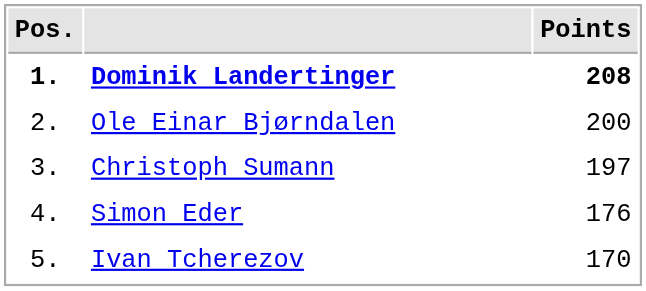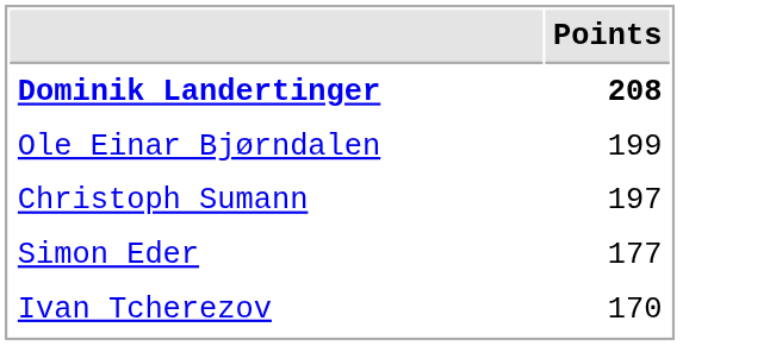- column: Pos. | 1. | 2. | 3. | 4. | 5.
Ole Einar Bjørndalen | Points: 200 -> 199
Simon Eder | Points: 176 -> 177
